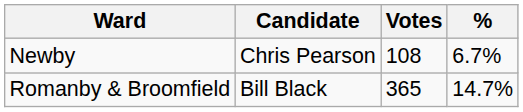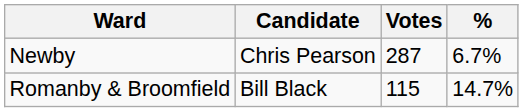Newby | Votes: 108 -> 287
Romanby & Broomfield | Votes: 365 -> 115
